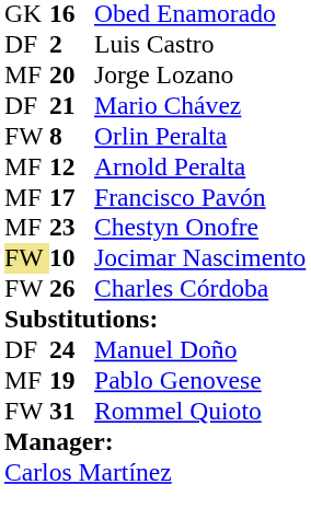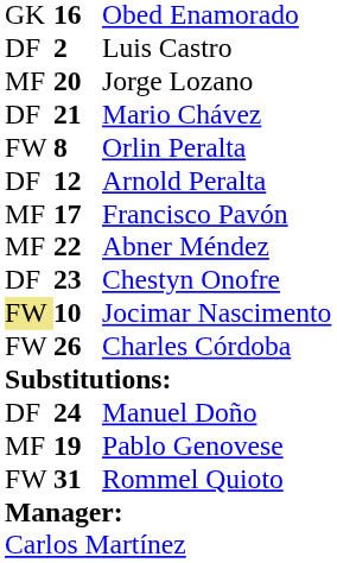Arnold Peralta | column 1: MF -> DF
+ row: MF | 22 | Abner Méndez
Chestyn Onofre | column 1: MF -> DF
